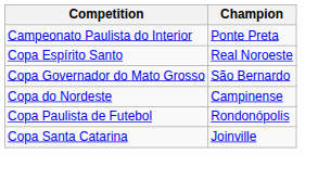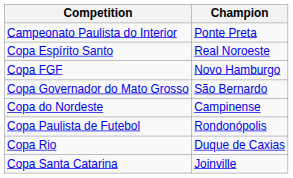+ row: Copa FGF | Novo Hamburgo
+ row: Copa Rio | Duque de Caxias
